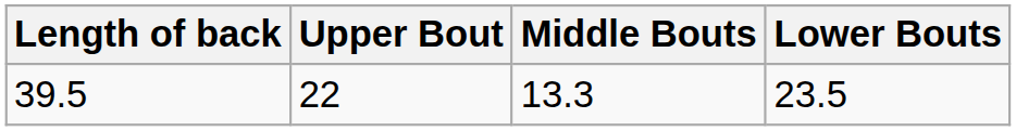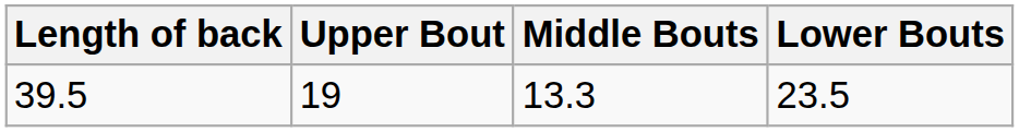39.5 | Upper Bout: 22 -> 19
